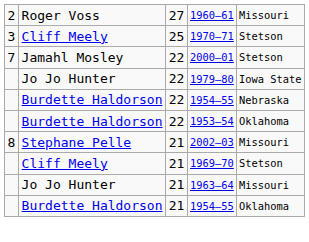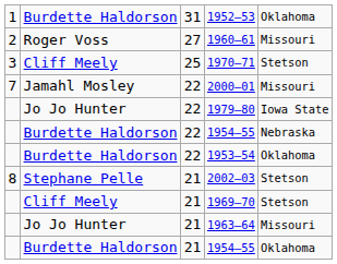+ row: 1 | Burdette Haldorson | 31 | 1952–53 | Oklahoma
2000–01 | column 5: Stetson -> Missouri
2002–03 | column 5: Missouri -> Stetson
